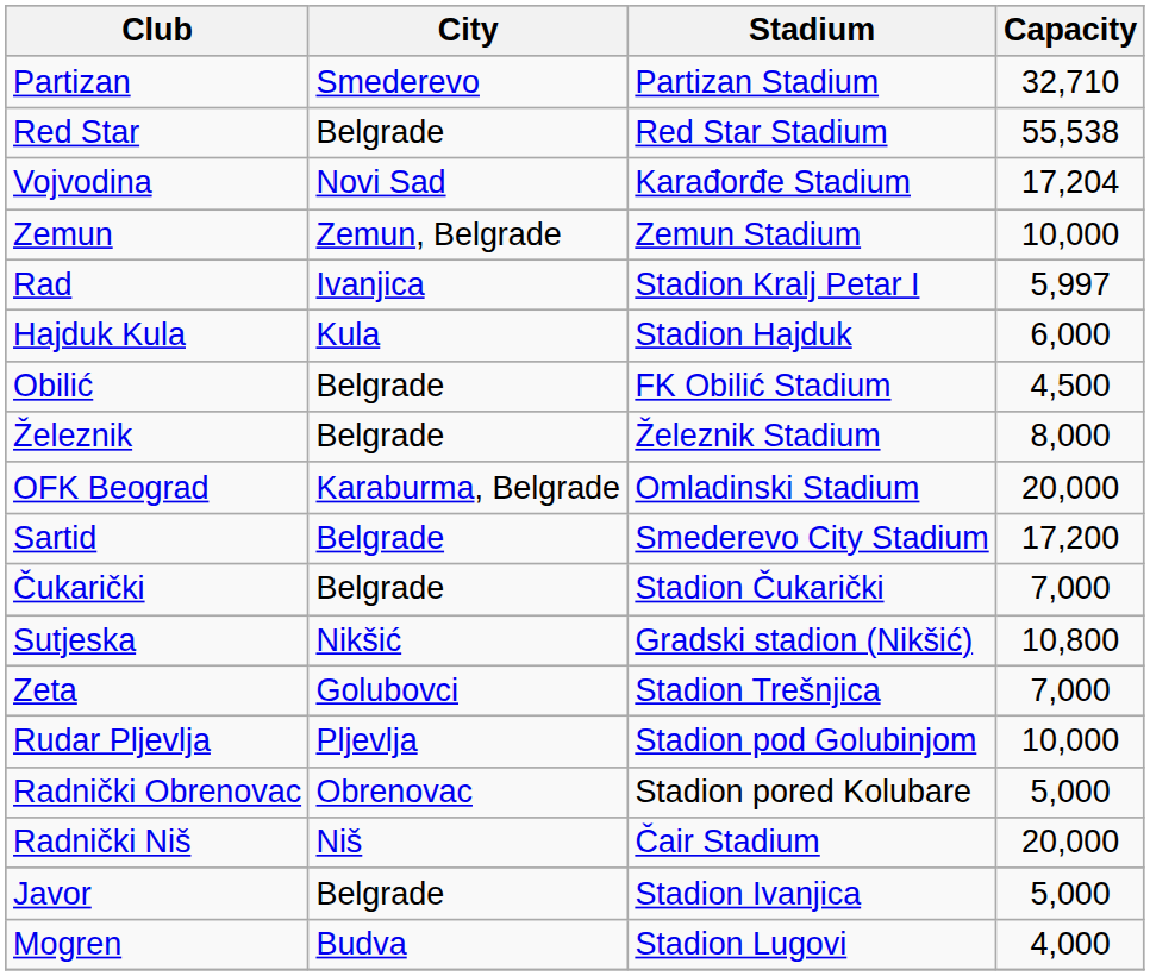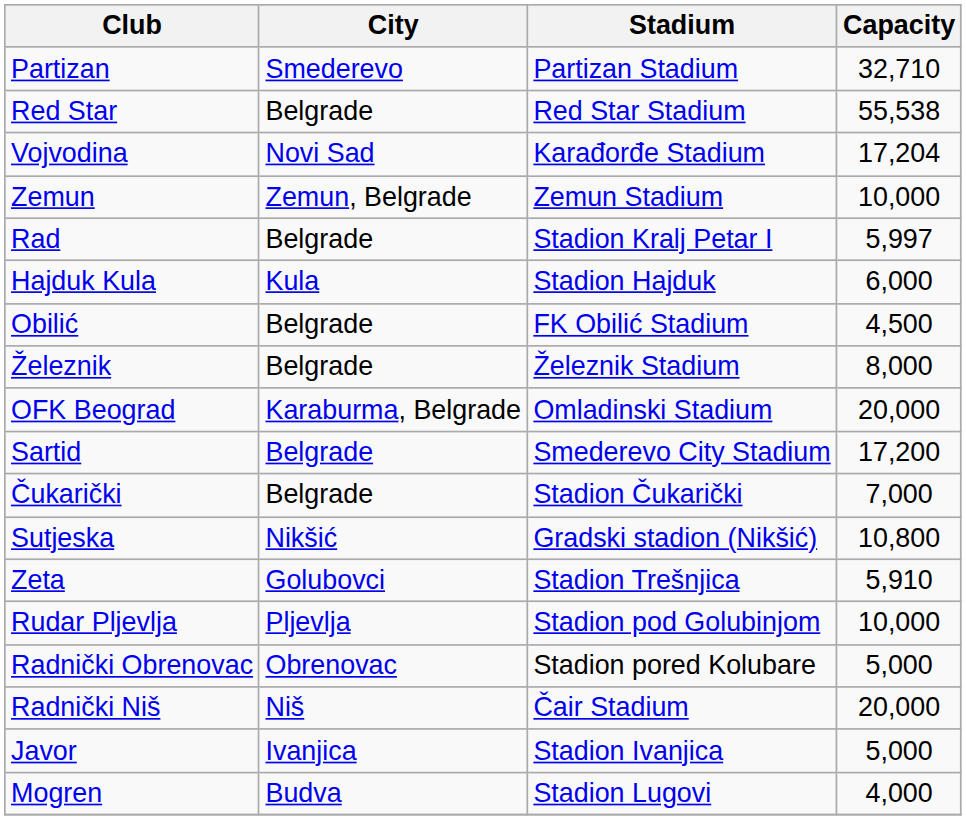Rad | City: Ivanjica -> Belgrade
Zeta | Capacity: 7,000 -> 5,910
Javor | City: Belgrade -> Ivanjica
